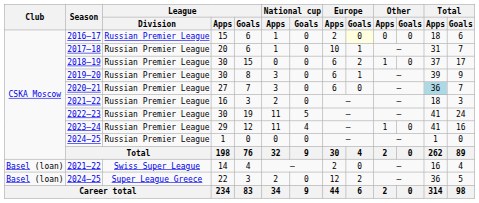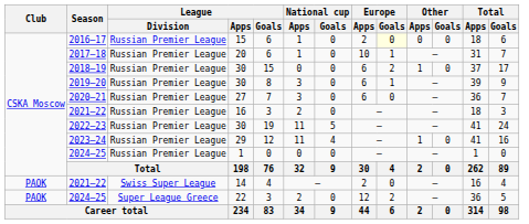2020–21 | Total / Apps: lightblue background -> no background
2021–22 / 14 | Club: Basel (loan) -> PAOK
2024–25 / 22 | Club: Basel (loan) -> PAOK
